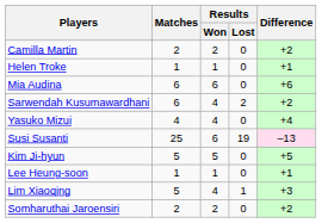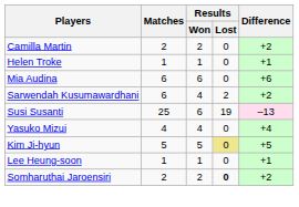rows swapped: Susi Susanti <-> Yasuko Mizui
Kim Ji-hyun | Results / Lost: no background -> khaki background
- row: Lim Xiaoqing | 5 | 4 | 1 | +3
Somharuthai Jaroensiri | Results / Lost: normal -> bold
